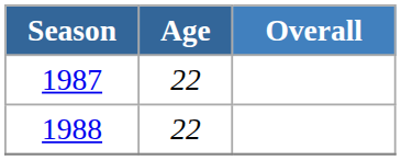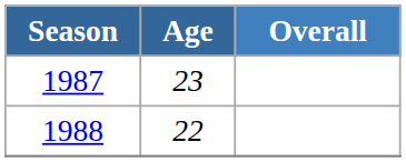1987 | Age: 22 -> 23
